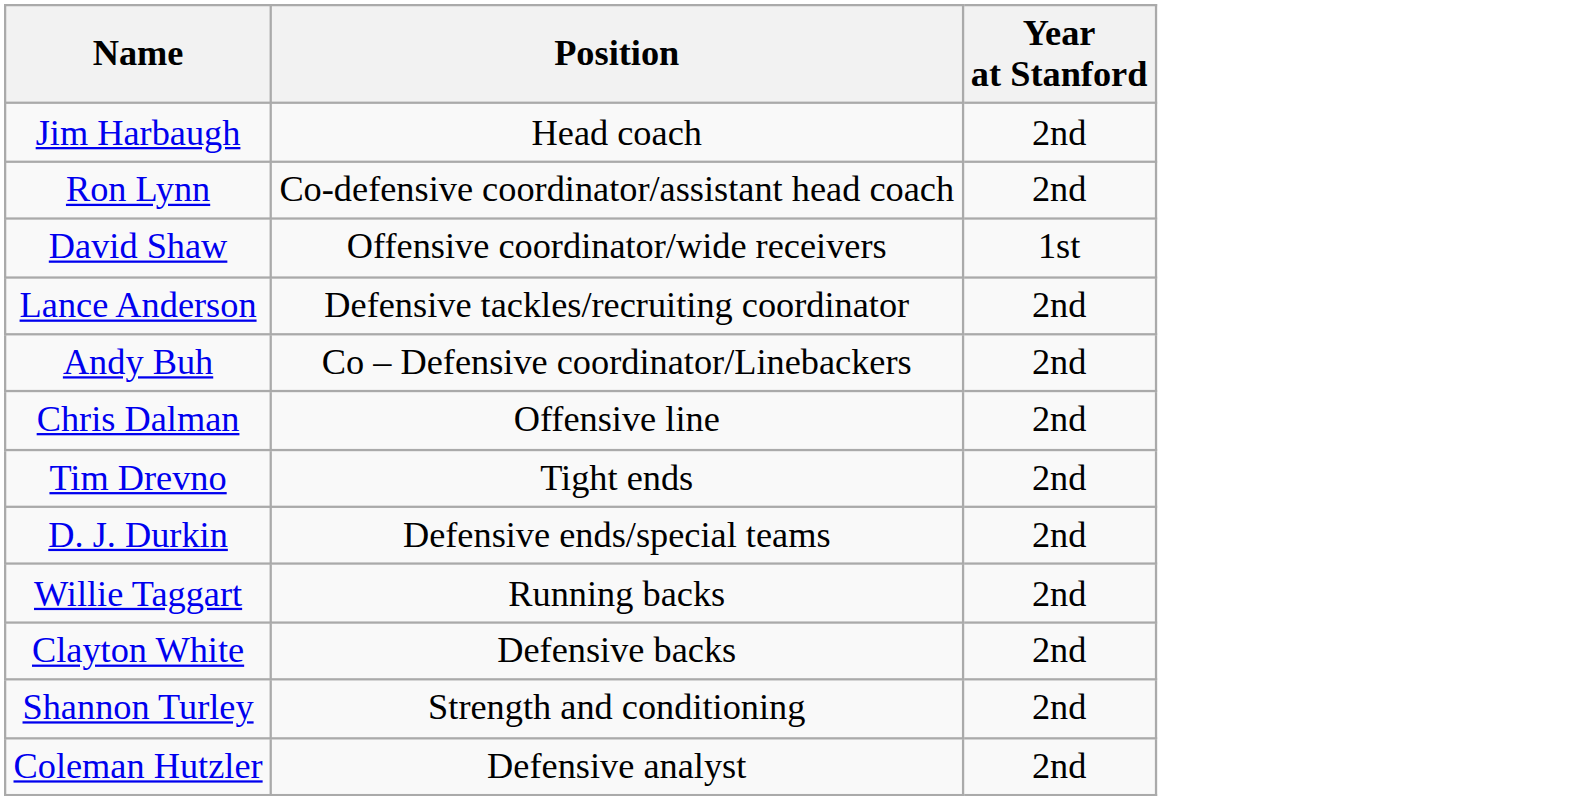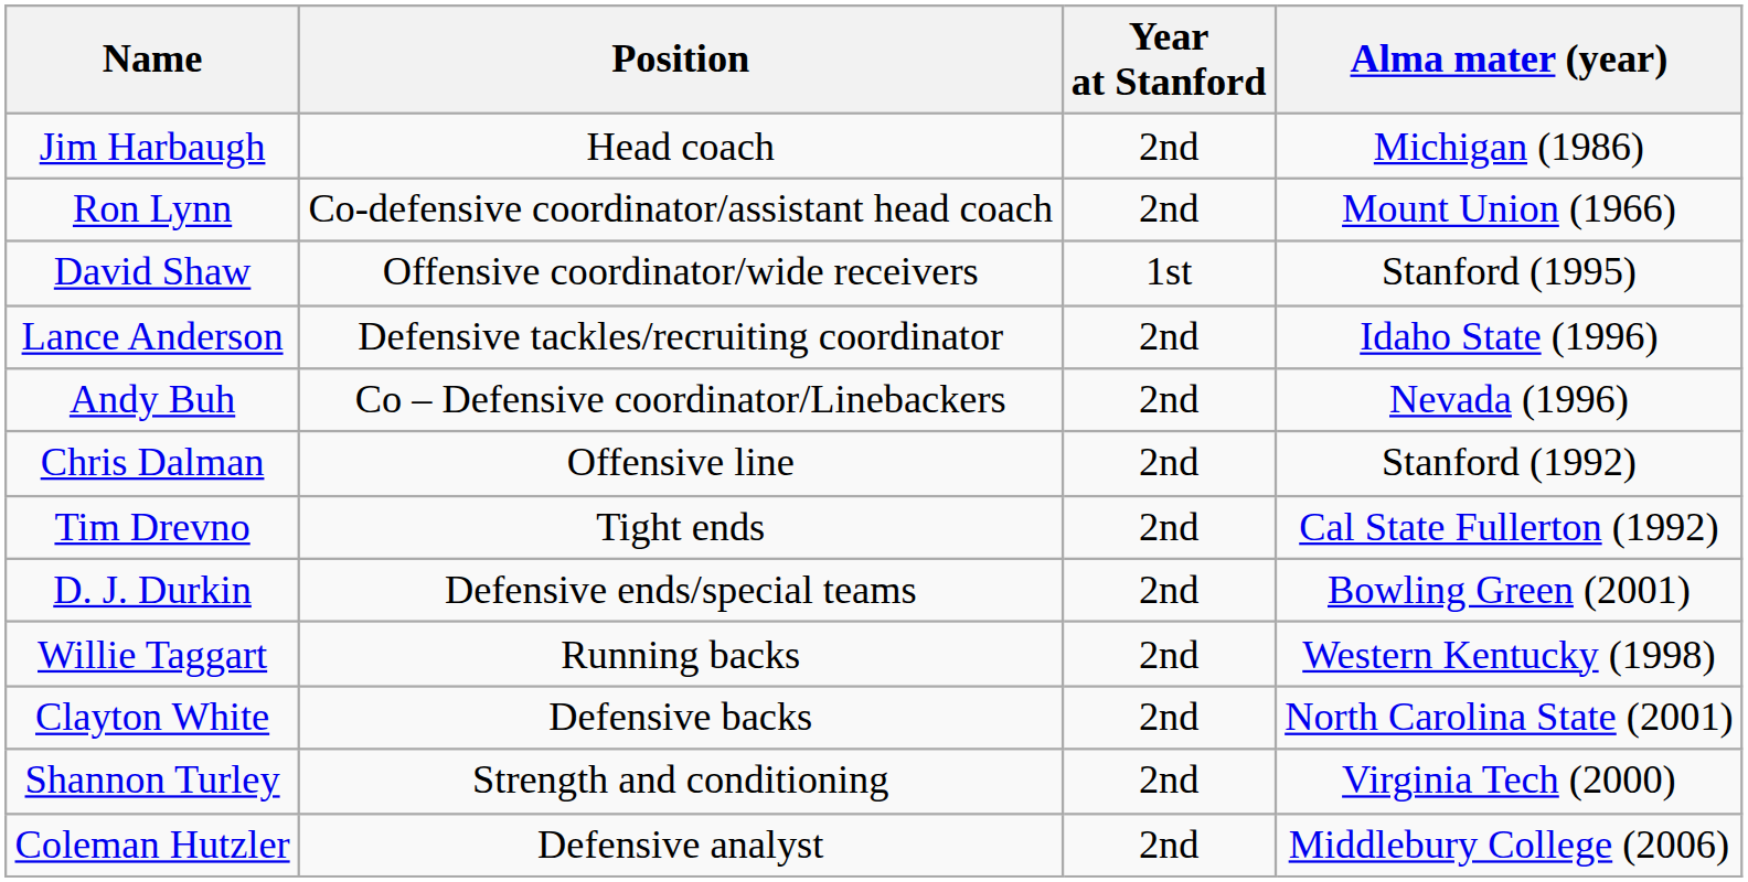+ column: Alma mater (year) | Michigan (1986) | Mount Union (1966) | Stanford (1995) | Idaho State (1996) | Nevada (1996) | Stanford (1992) | Cal State Fullerton (1992) | Bowling Green (2001) | Western Kentucky (1998) | North Carolina State (2001) | Virginia Tech (2000) | Middlebury College (2006)
